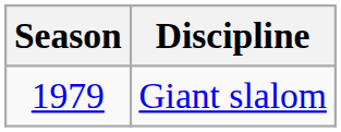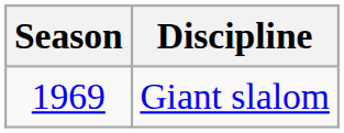Giant slalom | Season: 1979 -> 1969
